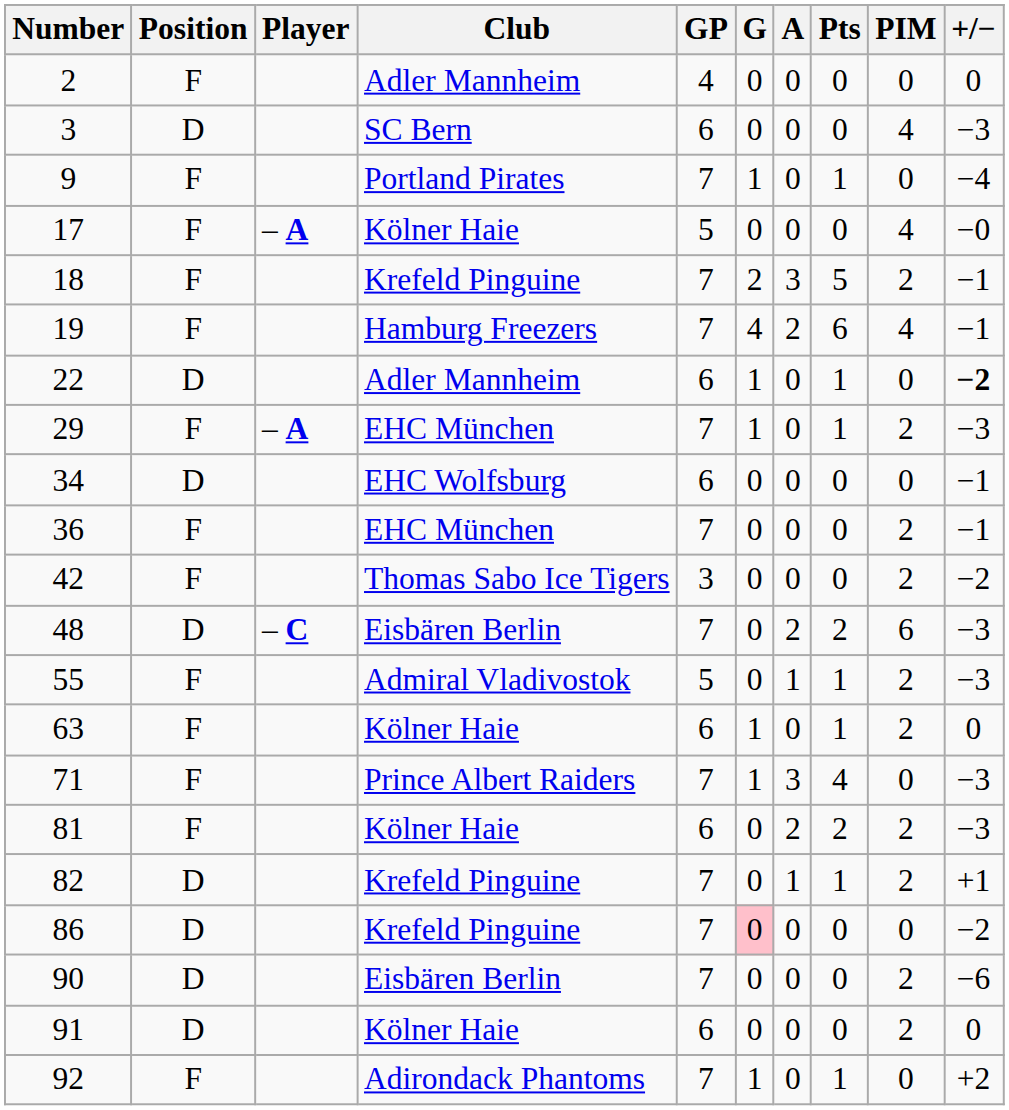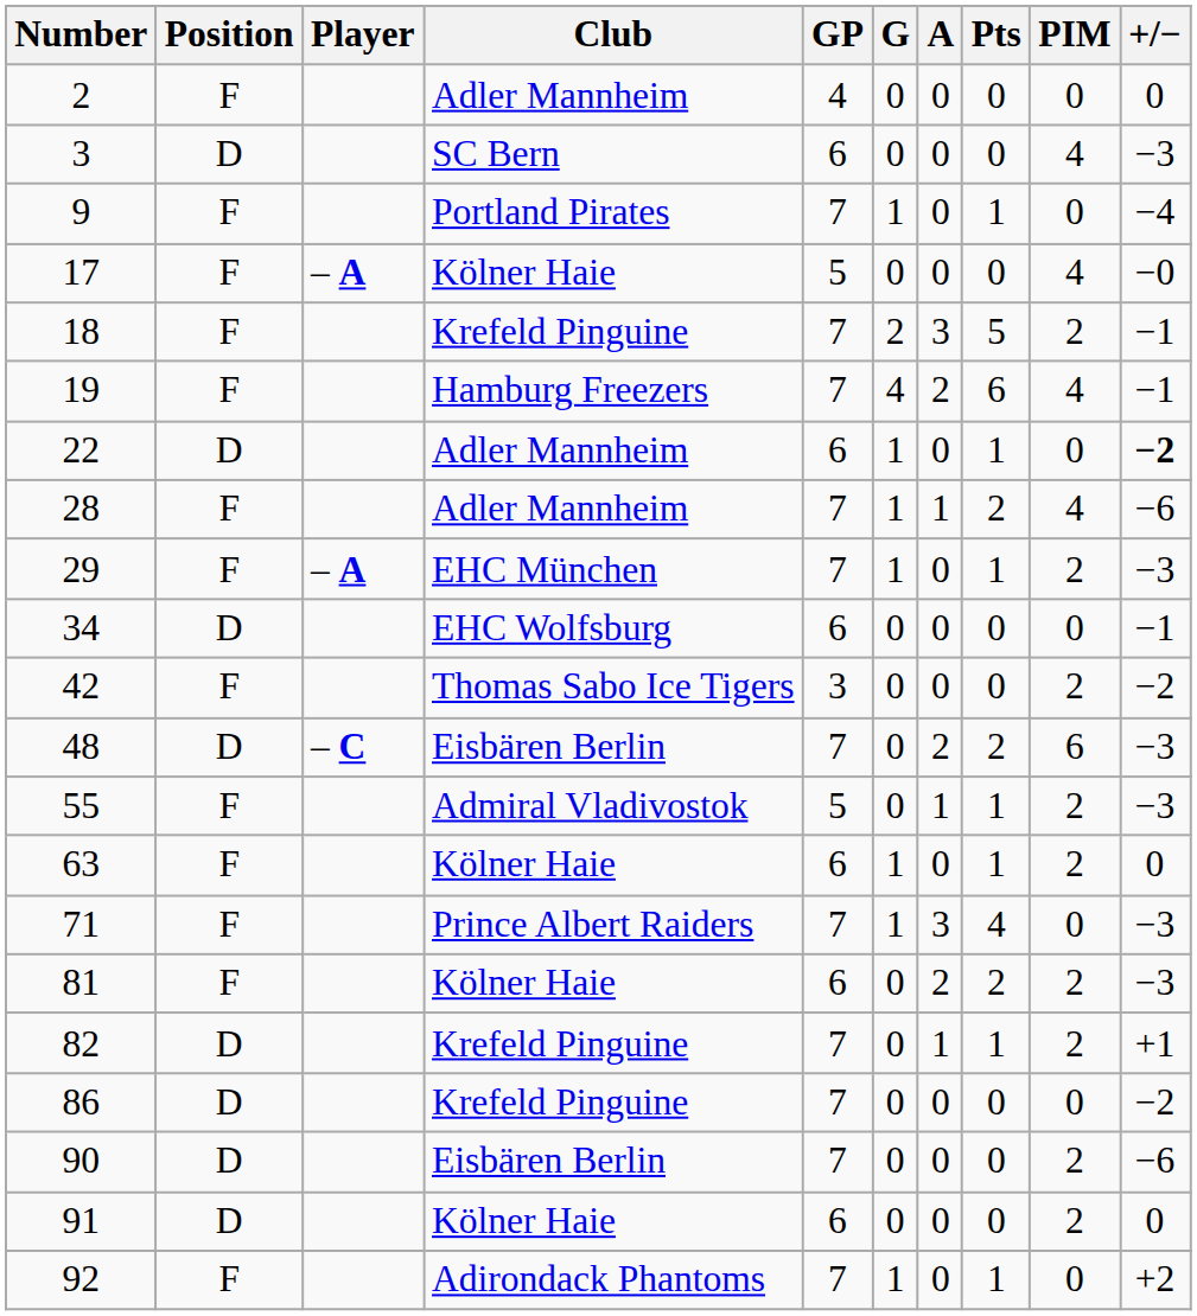+ row: 28 | F | Adler Mannheim | 7 | 1 | 1 | 2 | 4 | −6
- row: 36 | F | EHC München | 7 | 0 | 0 | 0 | 2 | −1
86 | G: pink background -> no background
